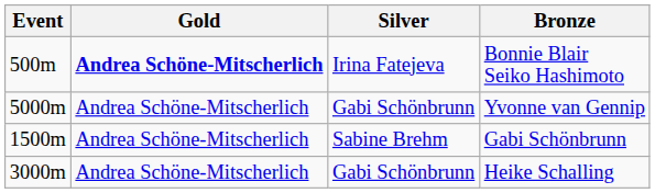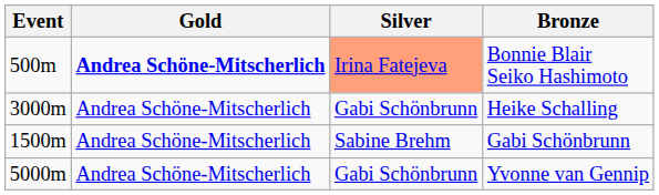Bonnie Blair Seiko Hashimoto | Silver: no background -> lightsalmon background
rows swapped: Heike Schalling <-> Yvonne van Gennip
